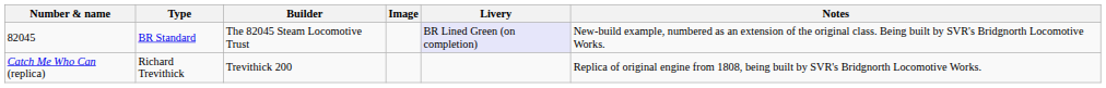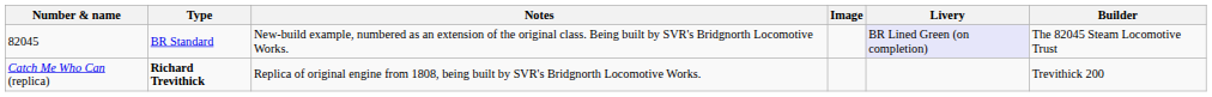columns swapped: Builder <-> Notes
Catch Me Who Can (replica) | Type: normal -> bold
